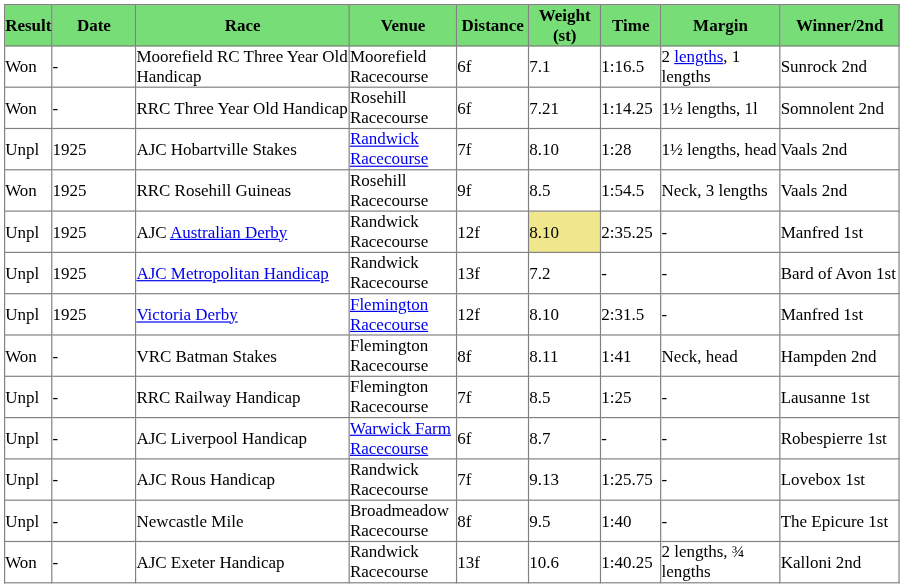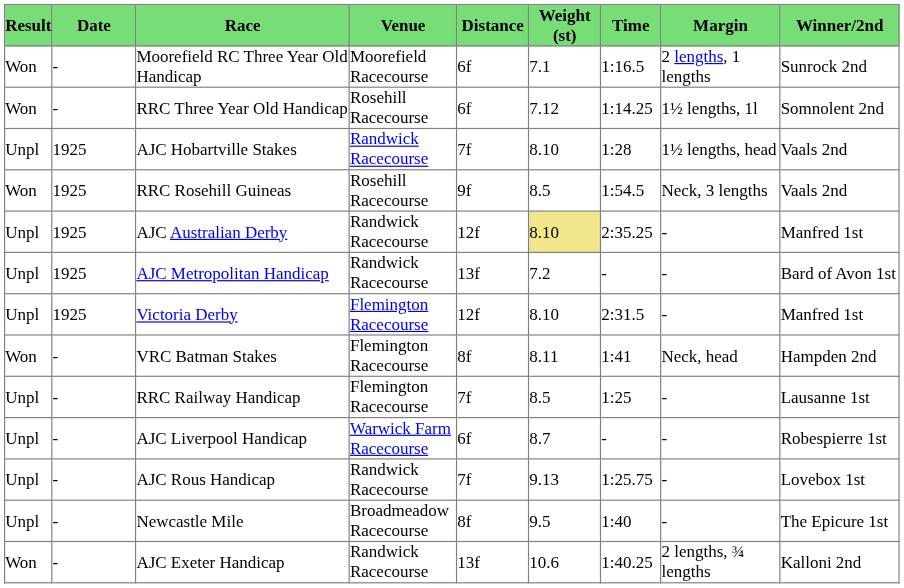RRC Three Year Old Handicap | Weight (st): 7.21 -> 7.12
